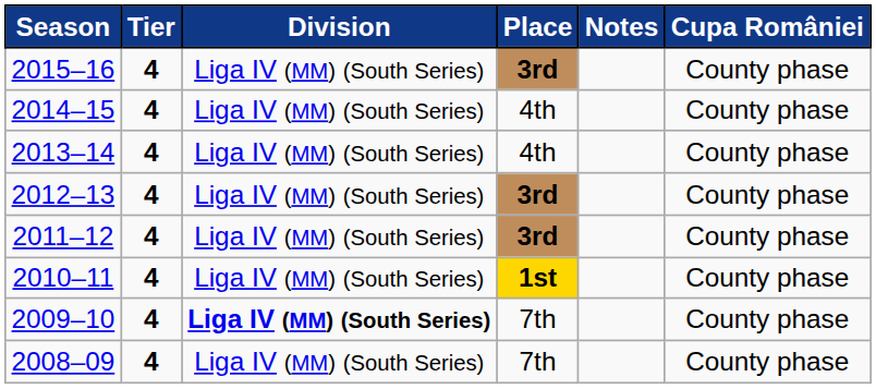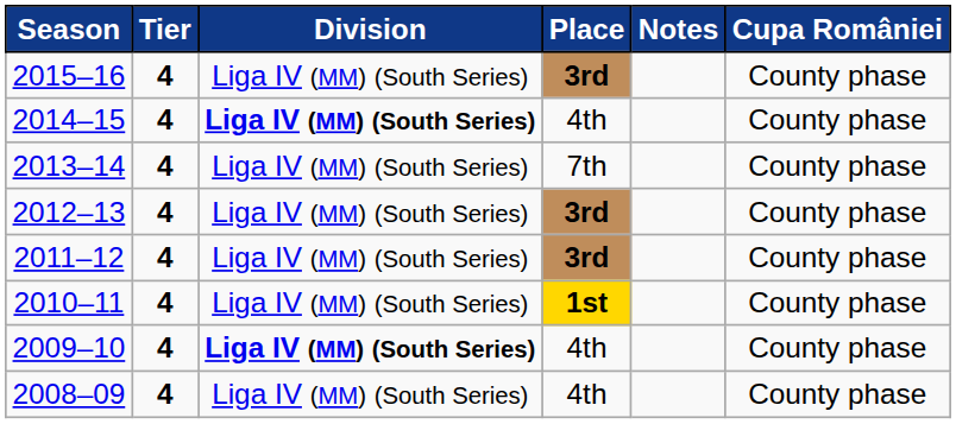2014–15 | Division: normal -> bold
2013–14 | Place: 4th -> 7th
2009–10 | Place: 7th -> 4th
2008–09 | Place: 7th -> 4th
